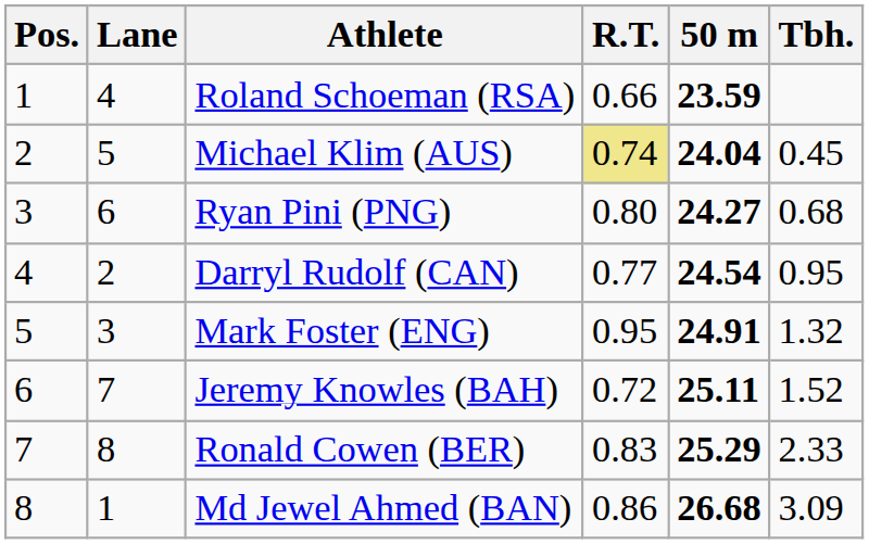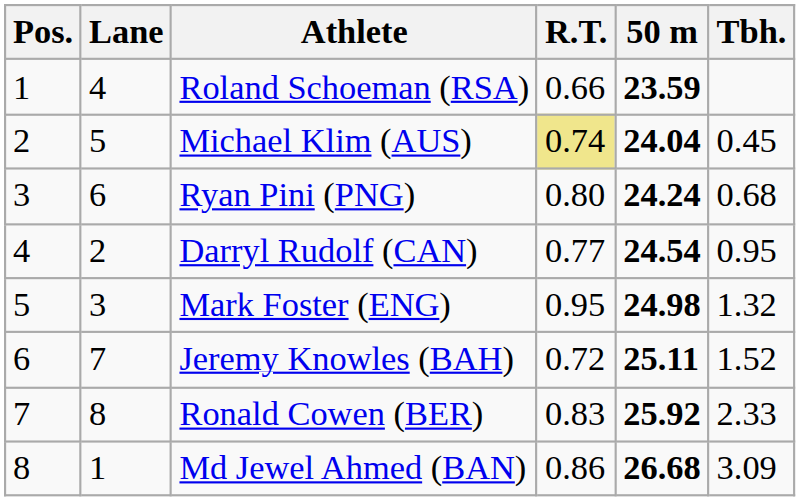Ryan Pini (PNG) | 50 m: 24.27 -> 24.24
Mark Foster (ENG) | 50 m: 24.91 -> 24.98
Ronald Cowen (BER) | 50 m: 25.29 -> 25.92
